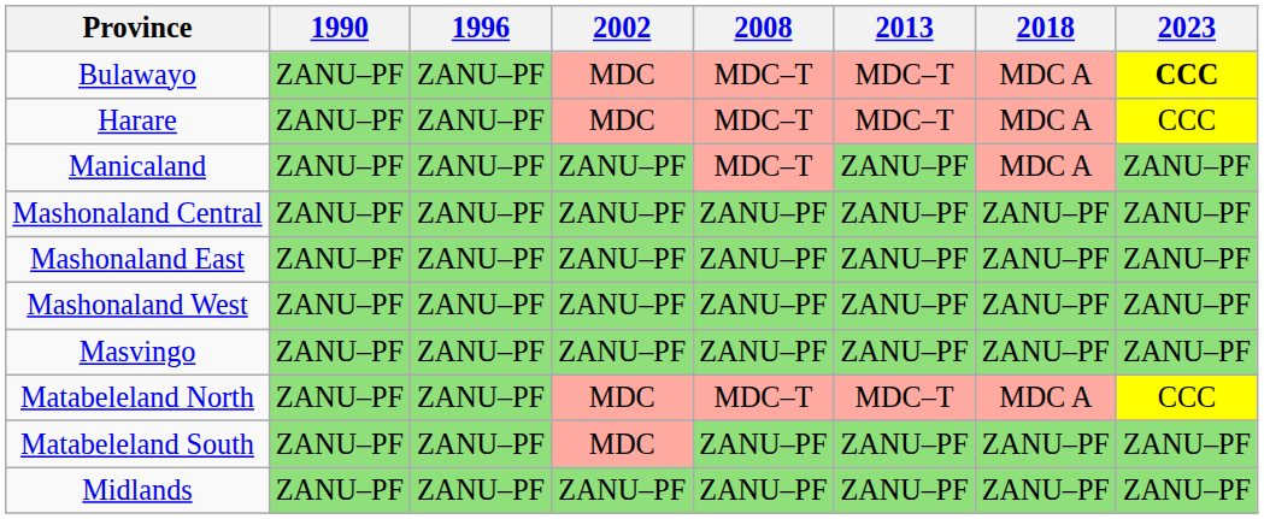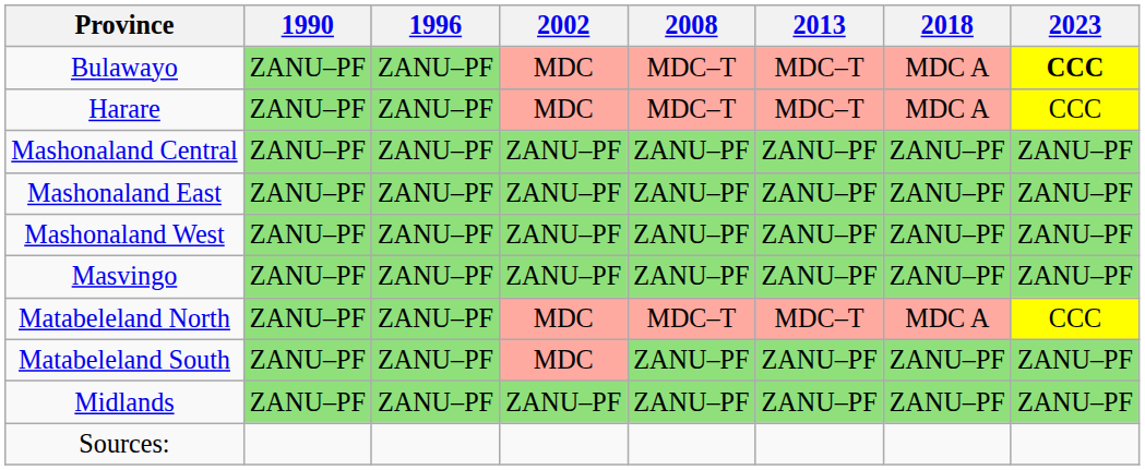- row: Manicaland | ZANU–PF | ZANU–PF | ZANU–PF | MDC–T | ZANU–PF | MDC A | ZANU–PF
+ row: Sources:
